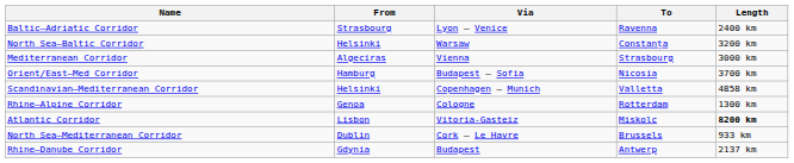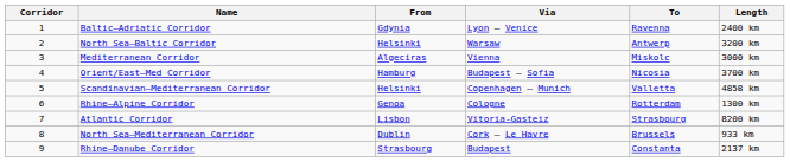+ column: Corridor | 1 | 2 | 3 | 4 | 5 | 6 | 7 | 8 | 9
Baltic–Adriatic Corridor | From: Strasbourg -> Gdynia
North Sea–Baltic Corridor | To: Constanța -> Antwerp
Mediterranean Corridor | To: Strasbourg -> Miskolc
Atlantic Corridor | To: Miskolc -> Strasbourg
Atlantic Corridor | Length: bold -> normal
Rhine–Danube Corridor | From: Gdynia -> Strasbourg
Rhine–Danube Corridor | To: Antwerp -> Constanța
